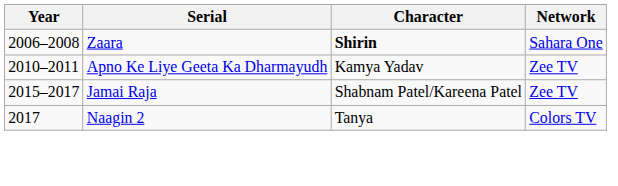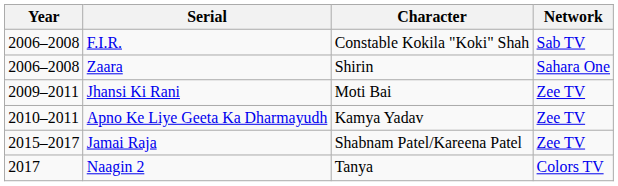+ row: 2006–2008 | F.I.R. | Constable Kokila "Koki" Shah | Sab TV
Zaara | Character: bold -> normal
+ row: 2009–2011 | Jhansi Ki Rani | Moti Bai | Zee TV
